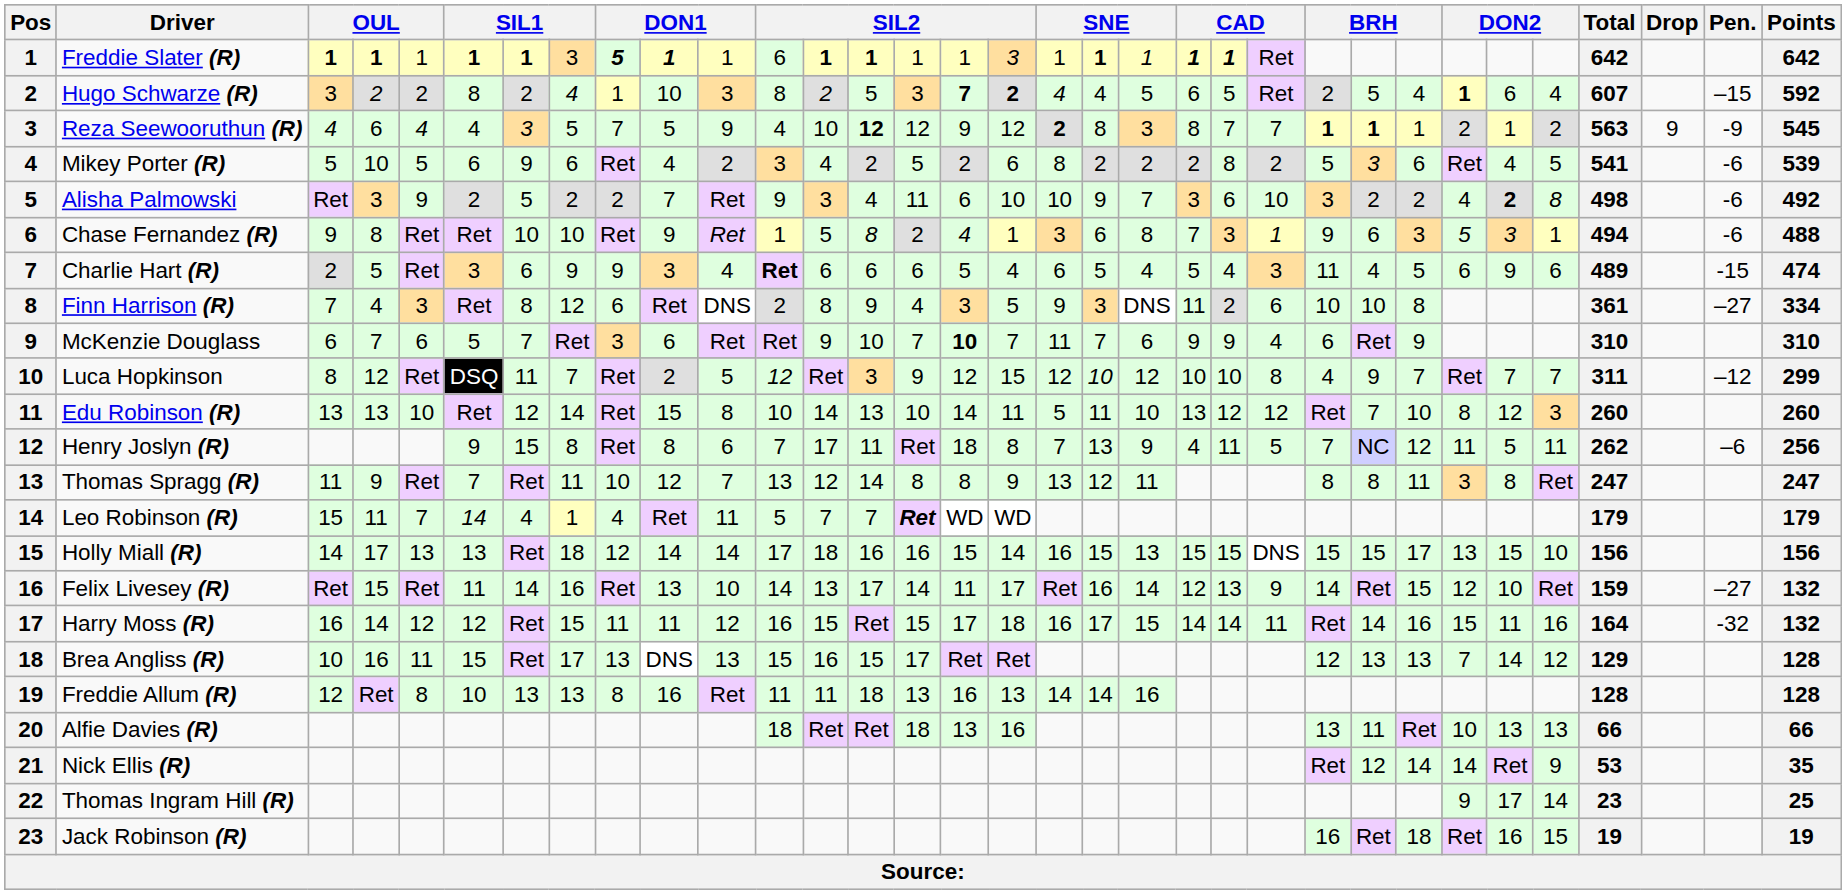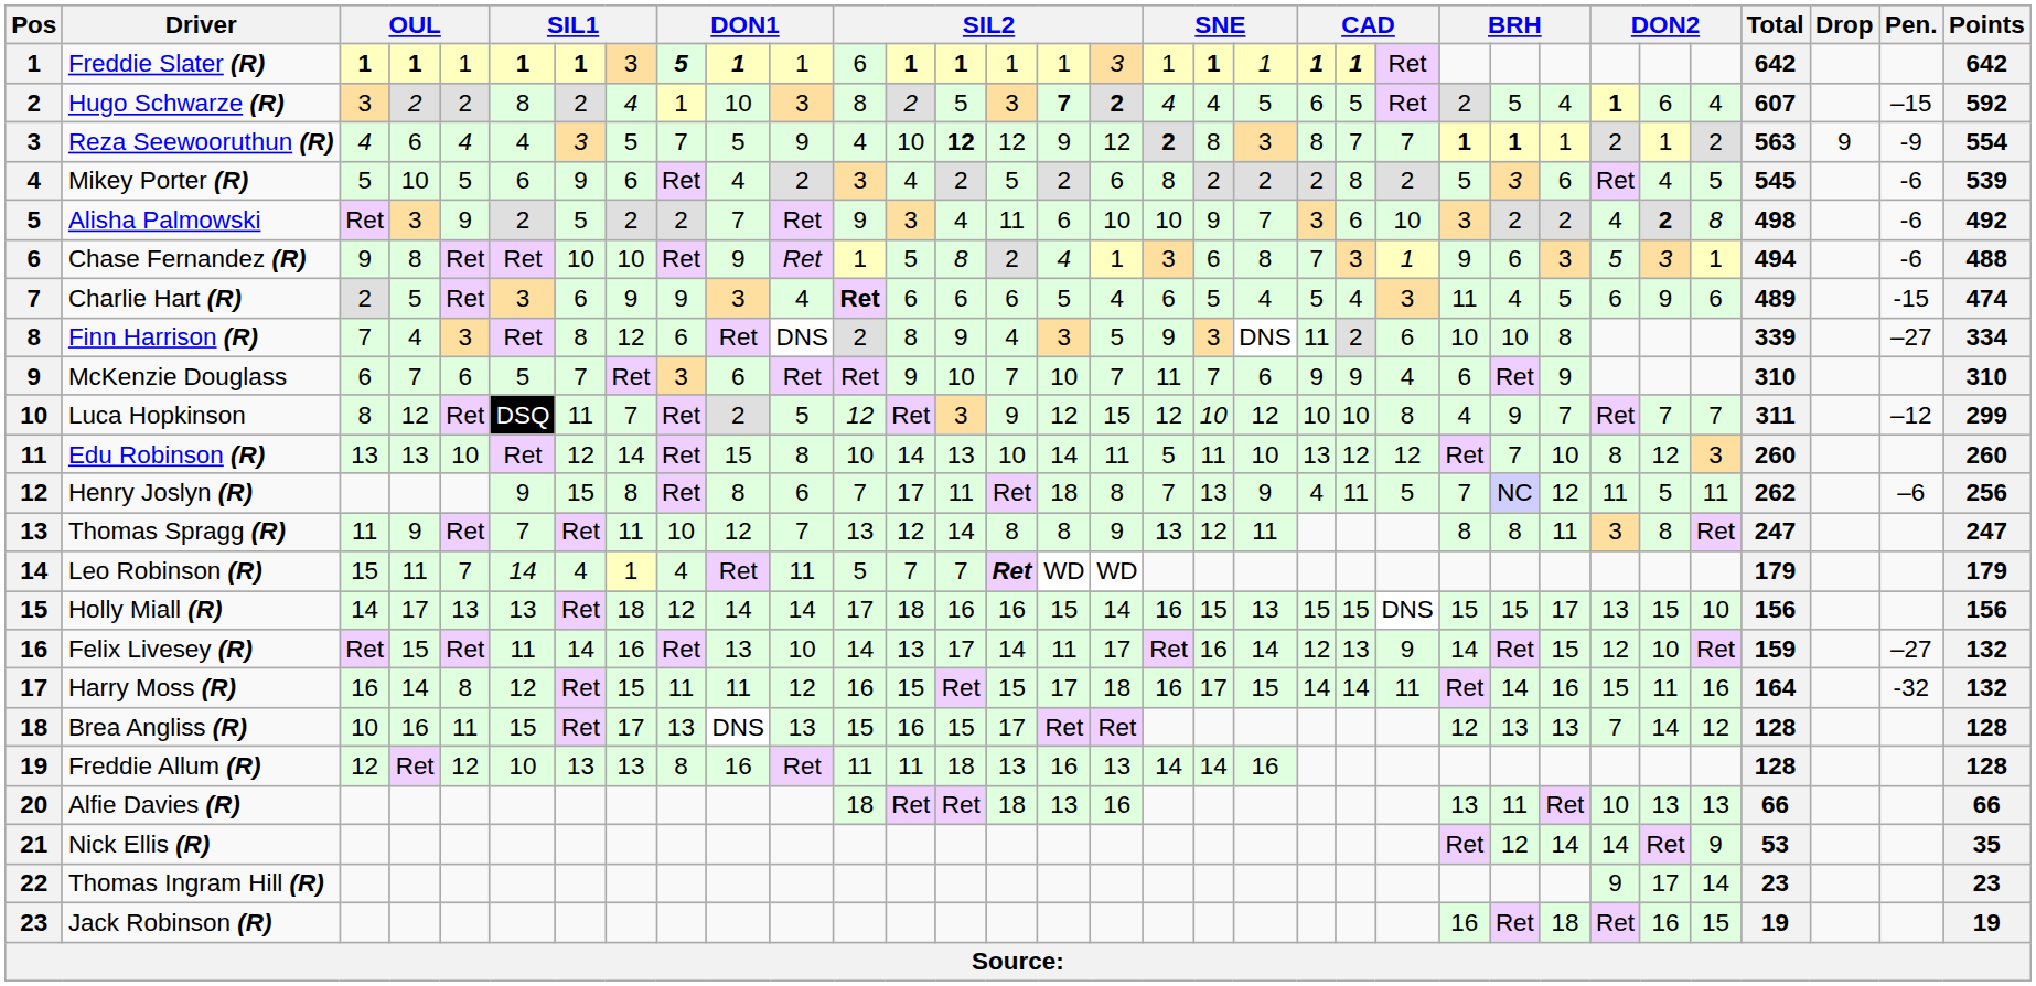Reza Seewooruthun (R) | Points: 545 -> 554
Mikey Porter (R) | Total: 541 -> 545
Finn Harrison (R) | Total: 361 -> 339
McKenzie Douglass | column 16: bold -> normal
Harry Moss (R) | column 5: 12 -> 8
Brea Angliss (R) | Total: 129 -> 128
Freddie Allum (R) | column 5: 8 -> 12
Thomas Ingram Hill (R) | Points: 25 -> 23
